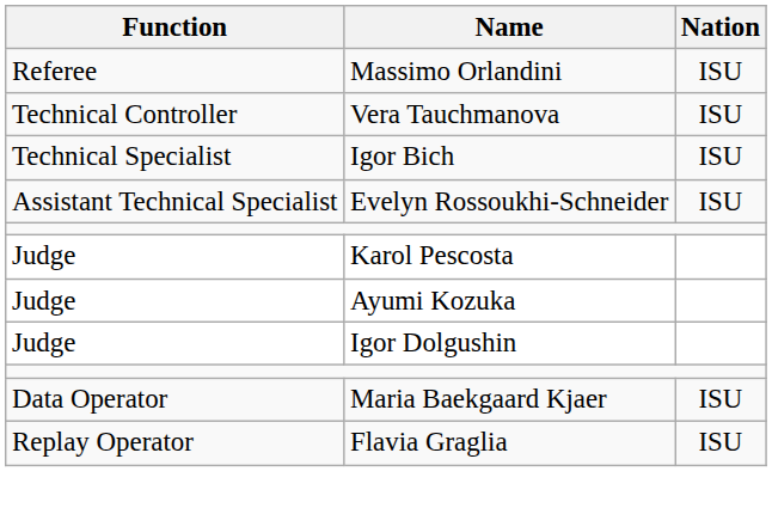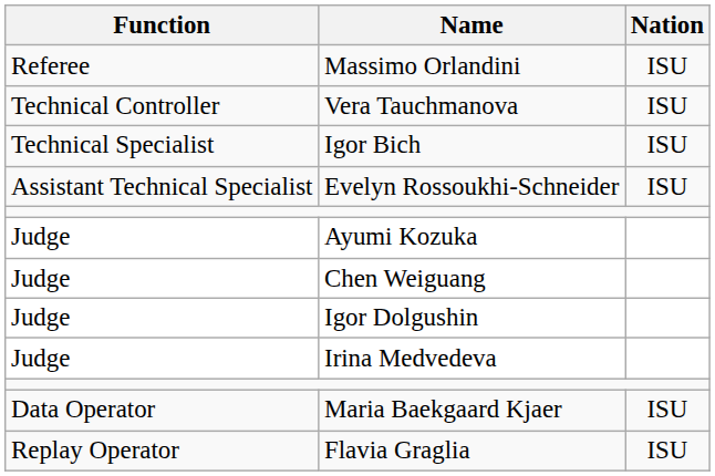- row: Judge | Karol Pescosta
+ row: Judge | Chen Weiguang
+ row: Judge | Irina Medvedeva
